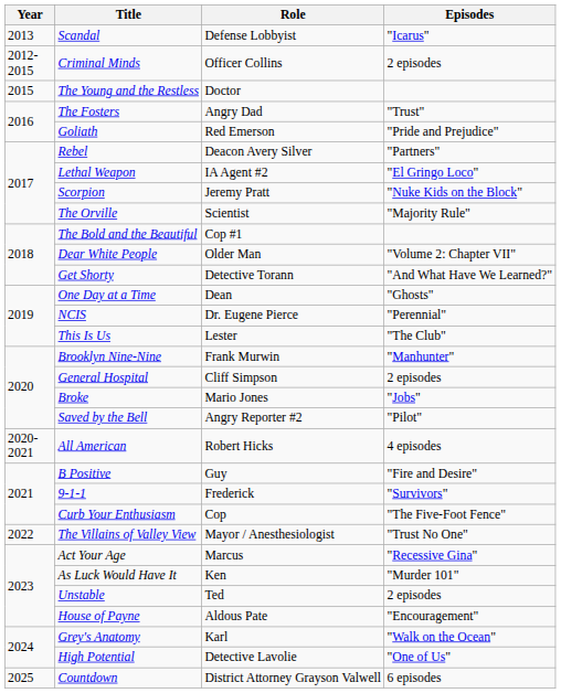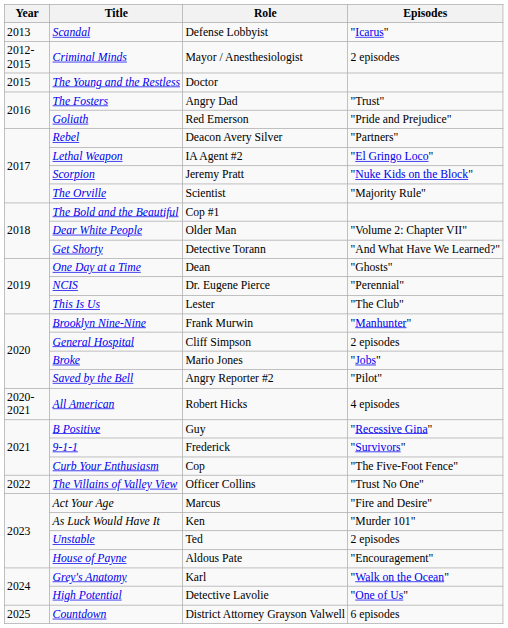Criminal Minds | Role: Officer Collins -> Mayor / Anesthesiologist
B Positive | Episodes: "Fire and Desire" -> "Recessive Gina"
The Villains of Valley View | Role: Mayor / Anesthesiologist -> Officer Collins
Act Your Age | Episodes: "Recessive Gina" -> "Fire and Desire"
